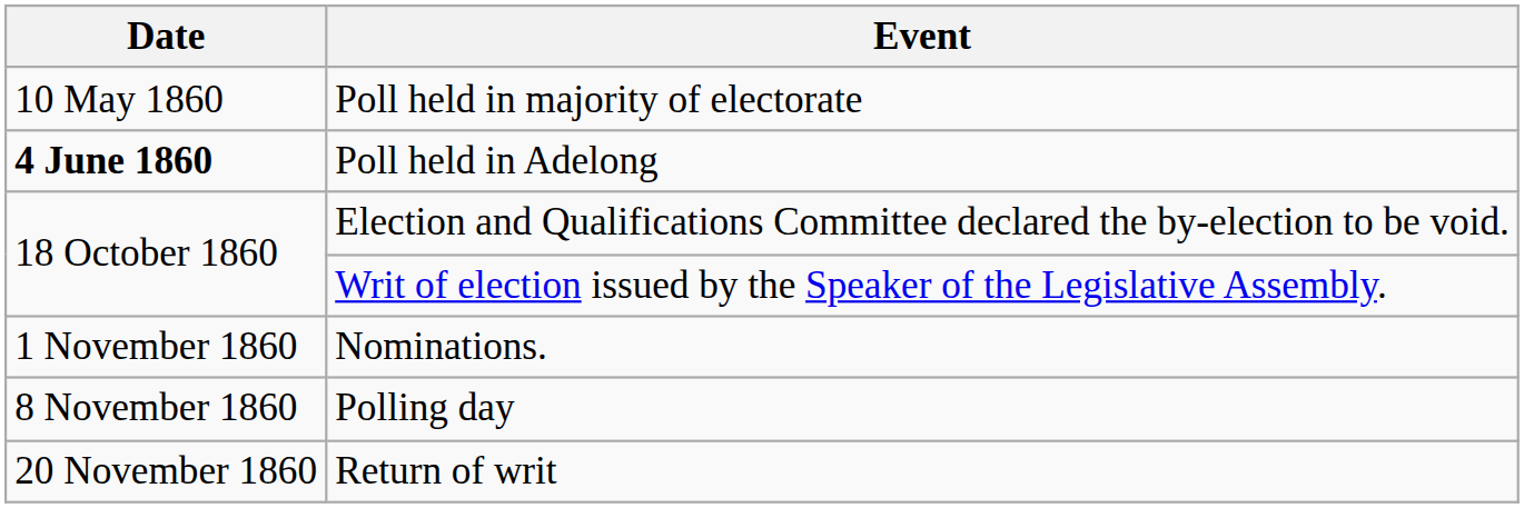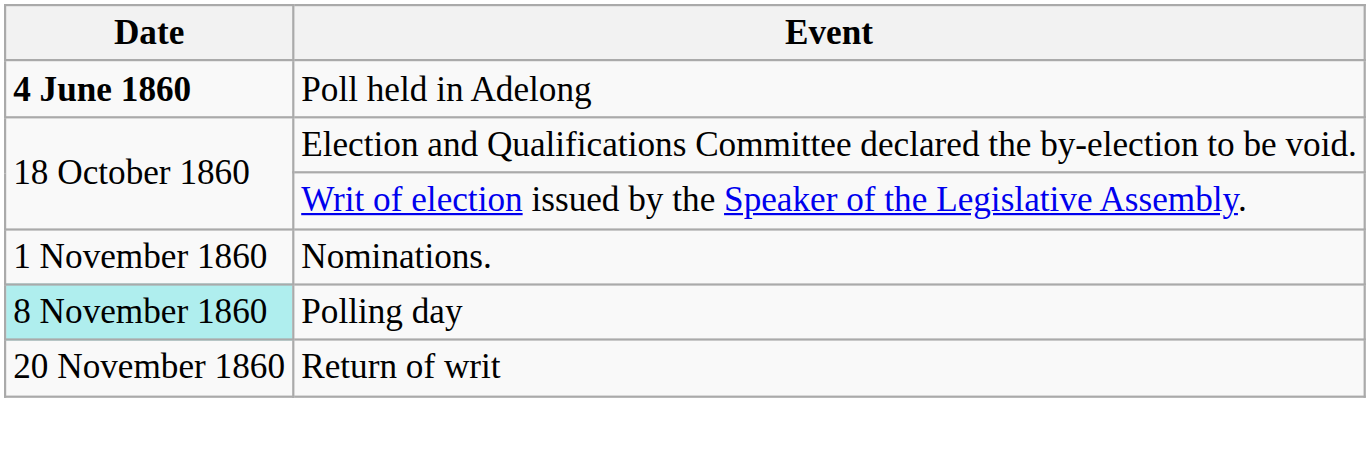- row: 10 May 1860 | Poll held in majority of electorate
Polling day | Date: no background -> paleturquoise background
